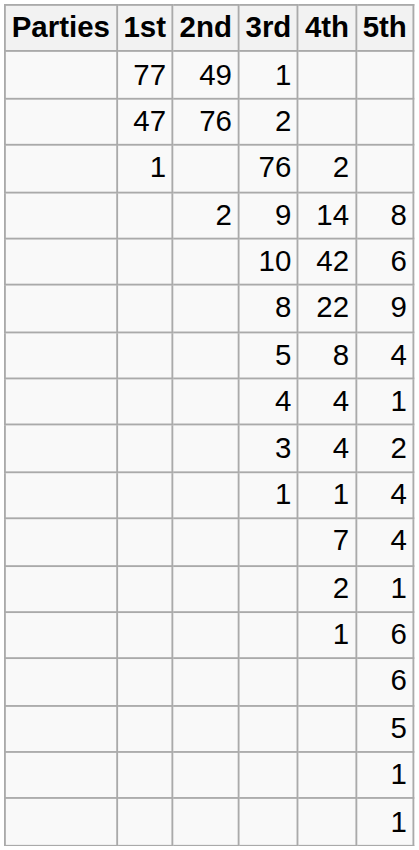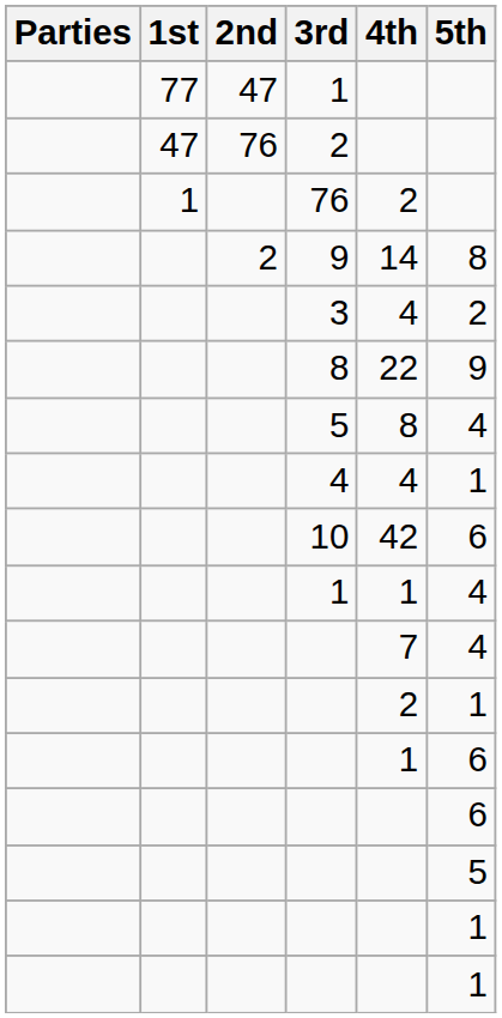77 / 1 | 2nd: 49 -> 47
rows swapped: 10 <-> 3
